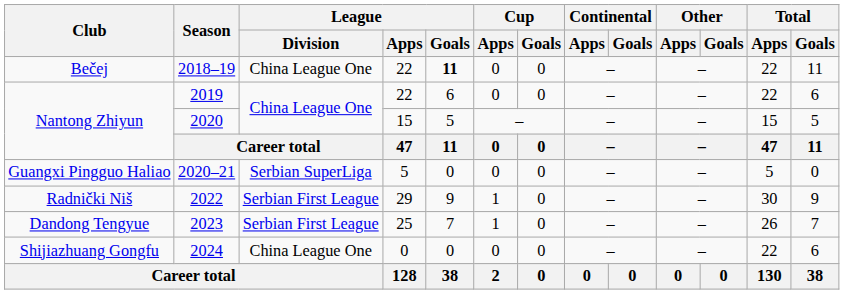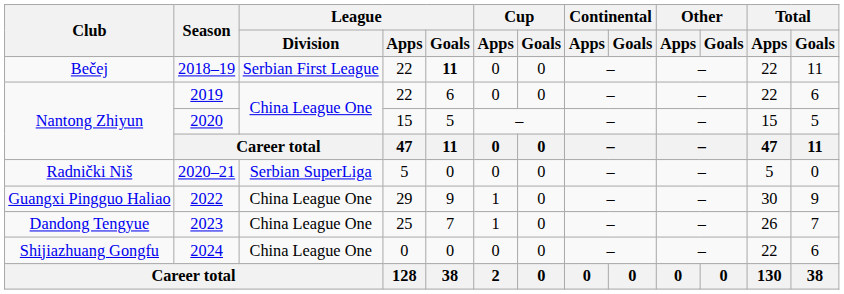2018–19 | League / Division: China League One -> Serbian First League
2020–21 | Club: Guangxi Pingguo Haliao -> Radnički Niš
2022 | Club: Radnički Niš -> Guangxi Pingguo Haliao
2022 | League / Division: Serbian First League -> China League One
2023 | League / Division: Serbian First League -> China League One
